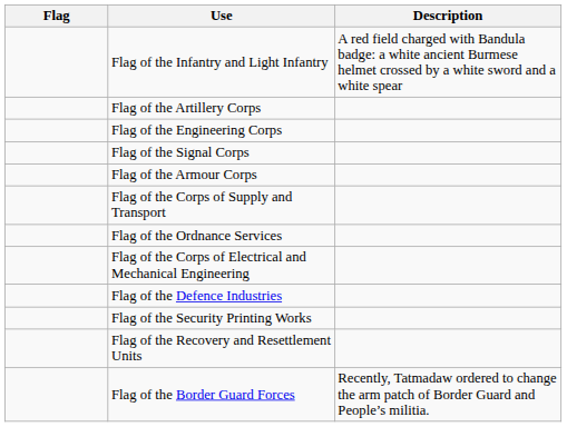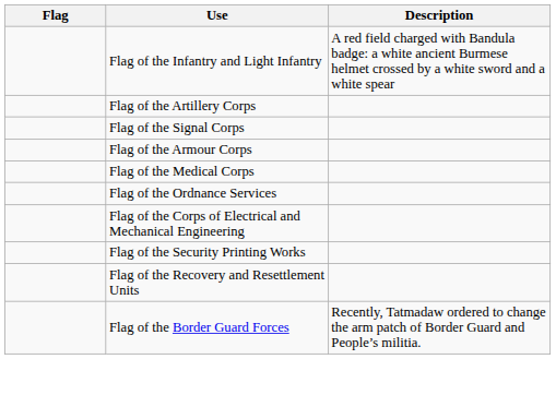- row: Flag of the Engineering Corps
+ row: Flag of the Medical Corps
- row: Flag of the Corps of Supply and Transport
- row: Flag of the Defence Industries
